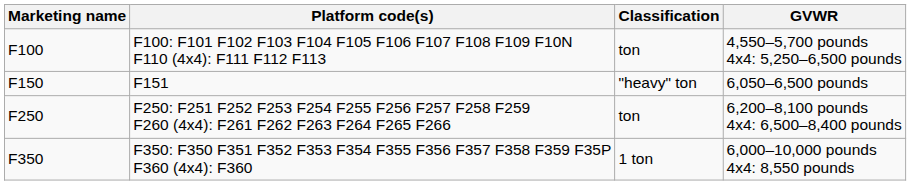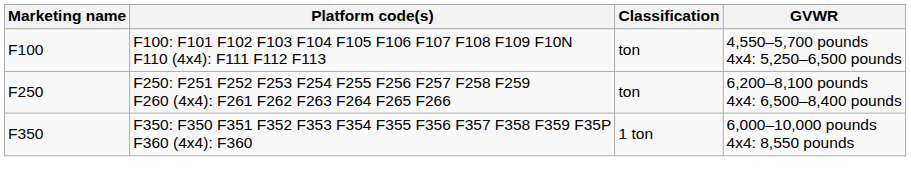- row: F150 | F151 | "heavy" ton | 6,050–6,500 pounds
